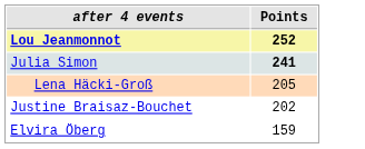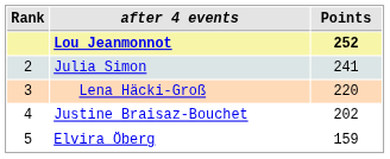+ column: Rank | 2 | 3 | 4 | 5
Julia Simon | Points: bold -> normal
Lena Häcki-Groß | Points: 205 -> 220
